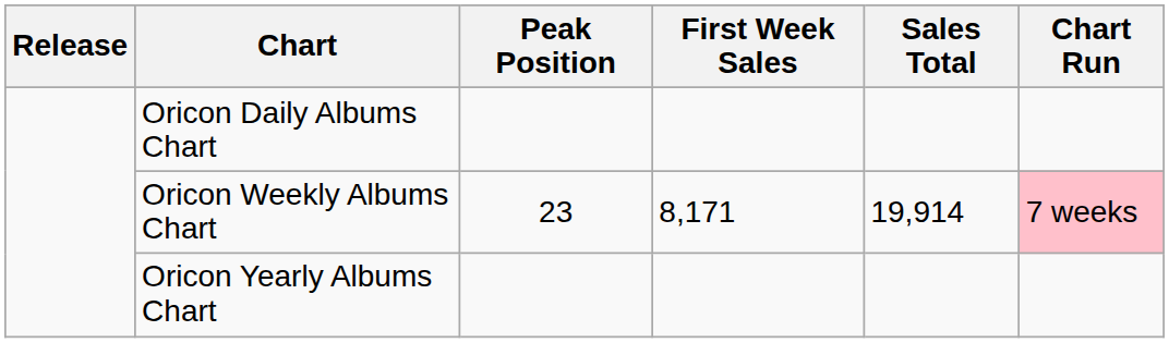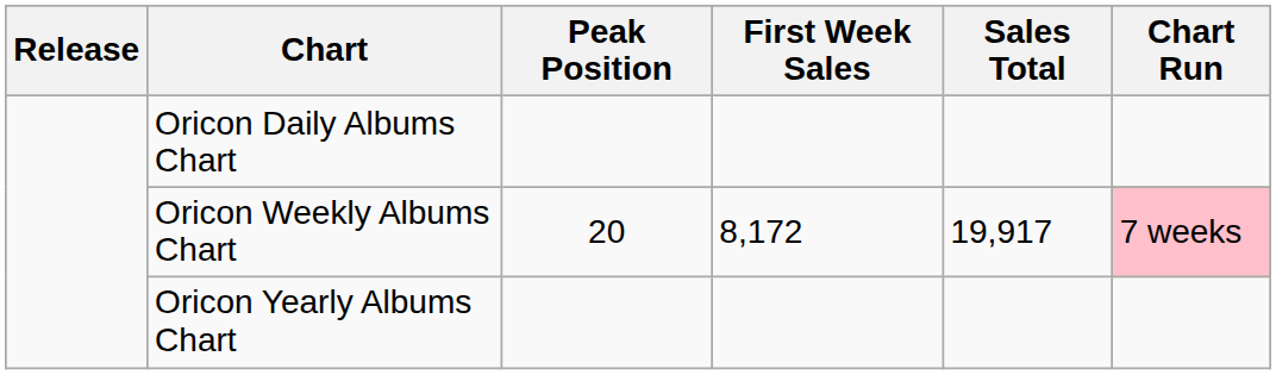Oricon Weekly Albums Chart | Peak Position: 23 -> 20
Oricon Weekly Albums Chart | First Week Sales: 8,171 -> 8,172
Oricon Weekly Albums Chart | Sales Total: 19,914 -> 19,917
